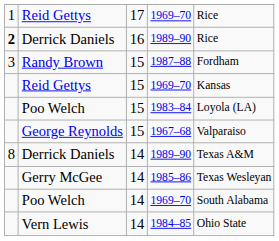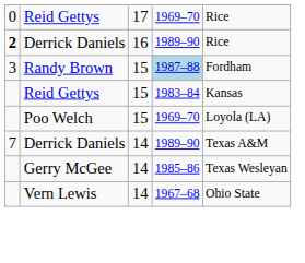Reid Gettys / 17 | column 1: 1 -> 0
Randy Brown | column 4: no background -> lightblue background
Reid Gettys / 15 | column 4: 1969–70 -> 1983–84
Poo Welch / 15 | column 4: 1983–84 -> 1969–70
- row: George Reynolds | 15 | 1967–68 | Valparaiso
Derrick Daniels / 14 | column 1: 8 -> 7
- row: Poo Welch | 14 | 1969–70 | South Alabama
Vern Lewis | column 4: 1984–85 -> 1967–68
